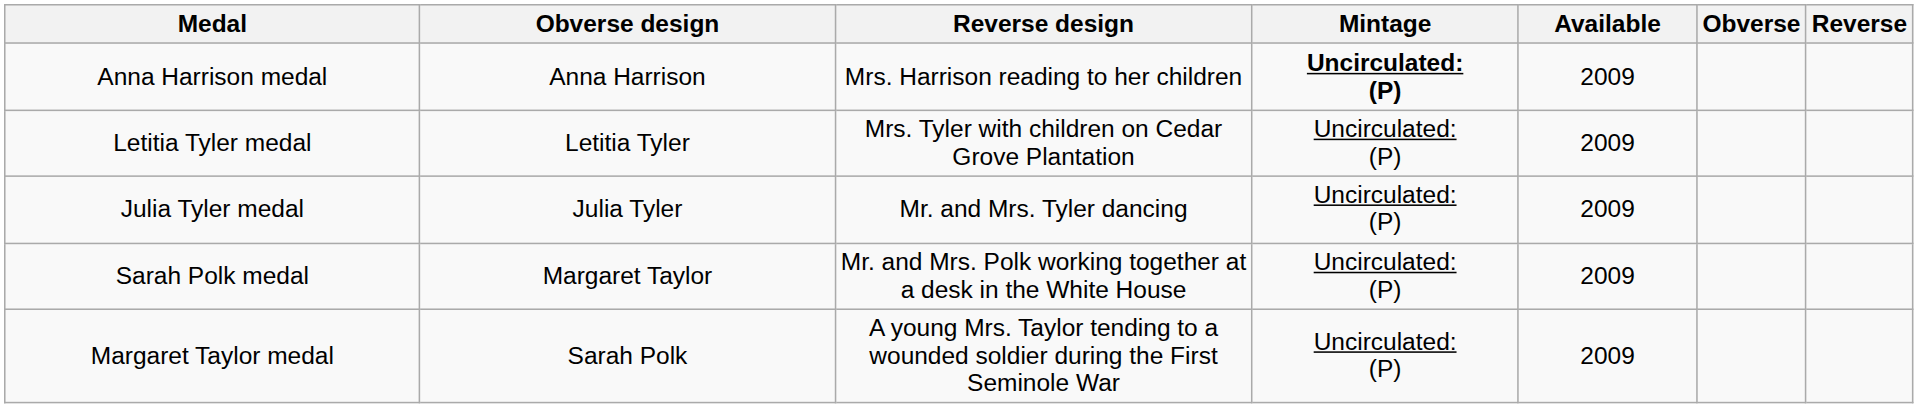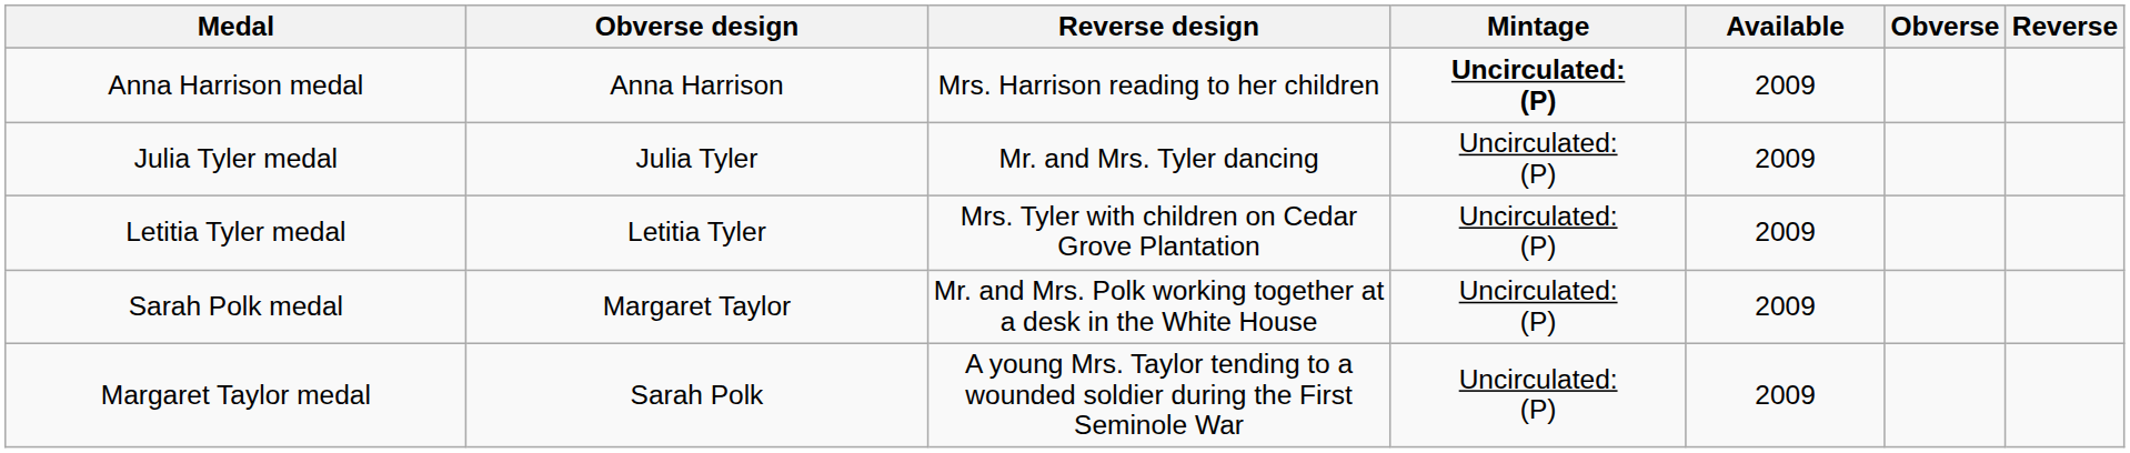rows swapped: Letitia Tyler medal <-> Julia Tyler medal
